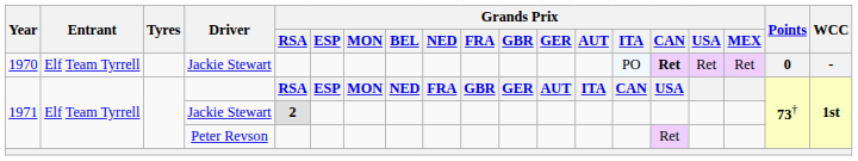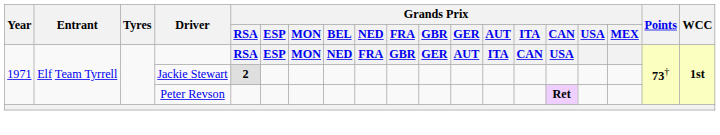- row: 1970 | Elf Team Tyrrell | Jackie Stewart | PO | Ret | Ret | Ret | 0 | -
Peter Revson | Grands Prix / CAN: normal -> bold
